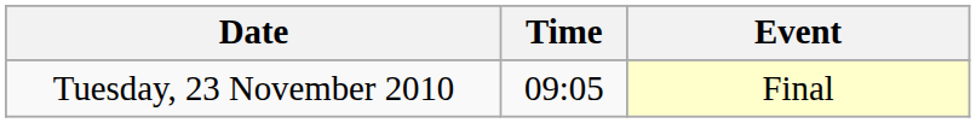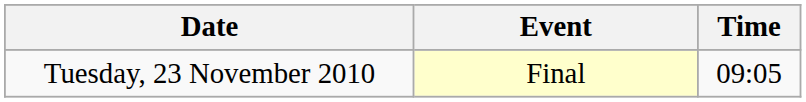columns swapped: Time <-> Event
